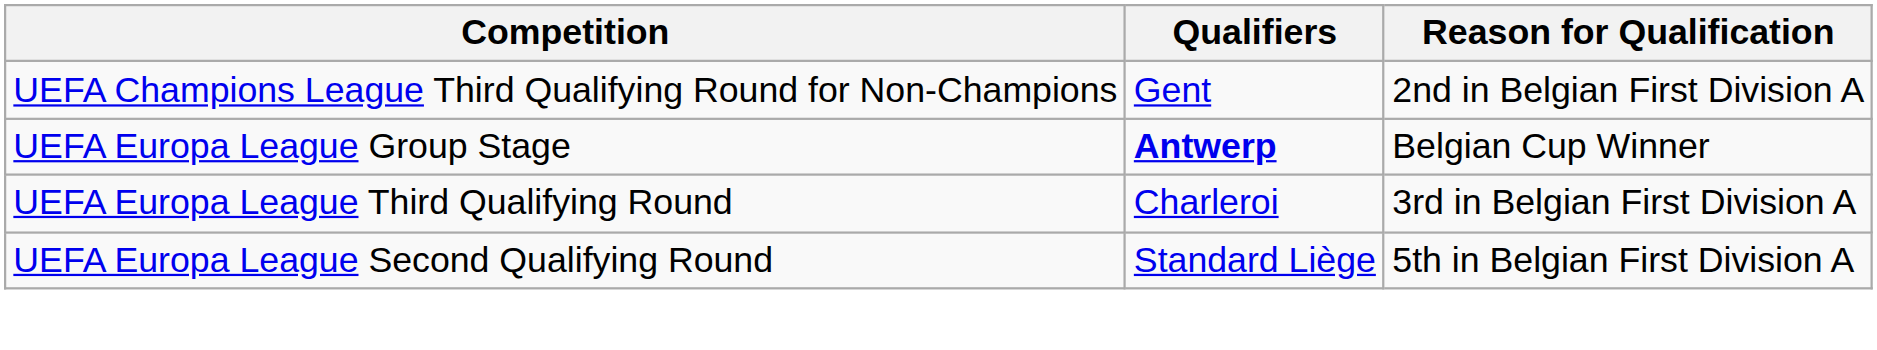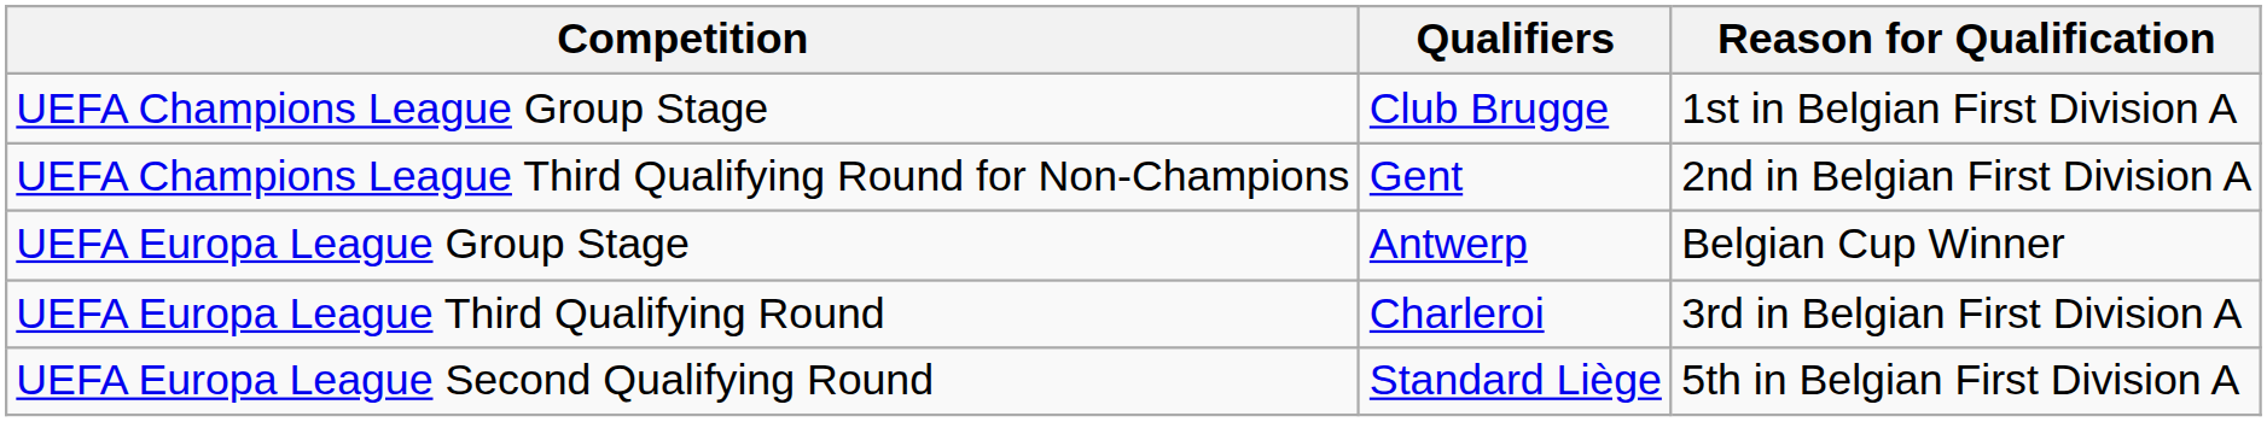+ row: UEFA Champions League Group Stage | Club Brugge | 1st in Belgian First Division A
UEFA Europa League Group Stage | Qualifiers: bold -> normal
